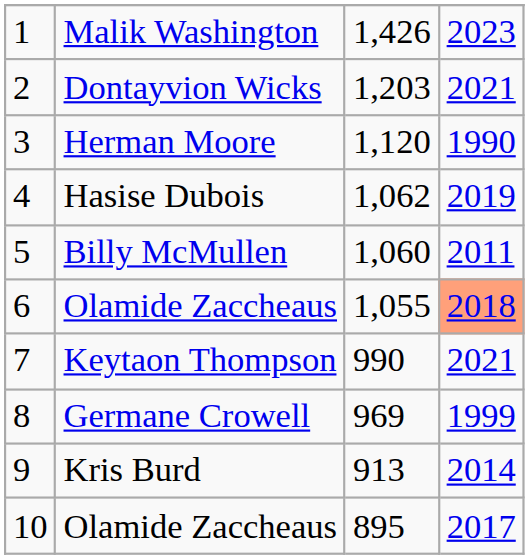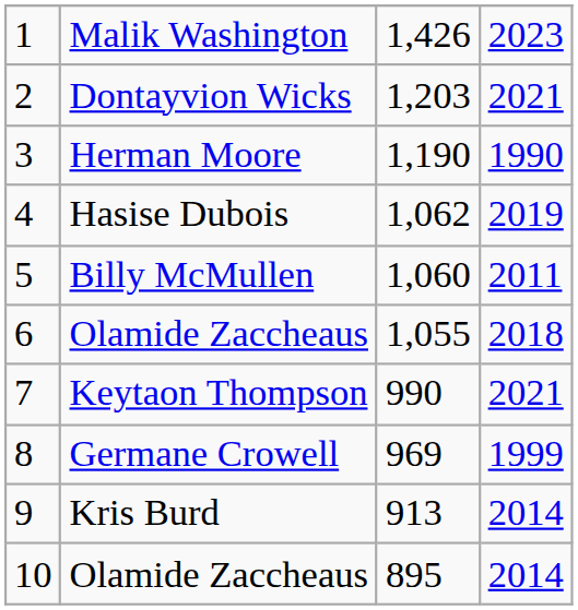Herman Moore | column 3: 1,120 -> 1,190
6 / Olamide Zaccheaus | column 4: lightsalmon background -> no background
10 / Olamide Zaccheaus | column 4: 2017 -> 2014
